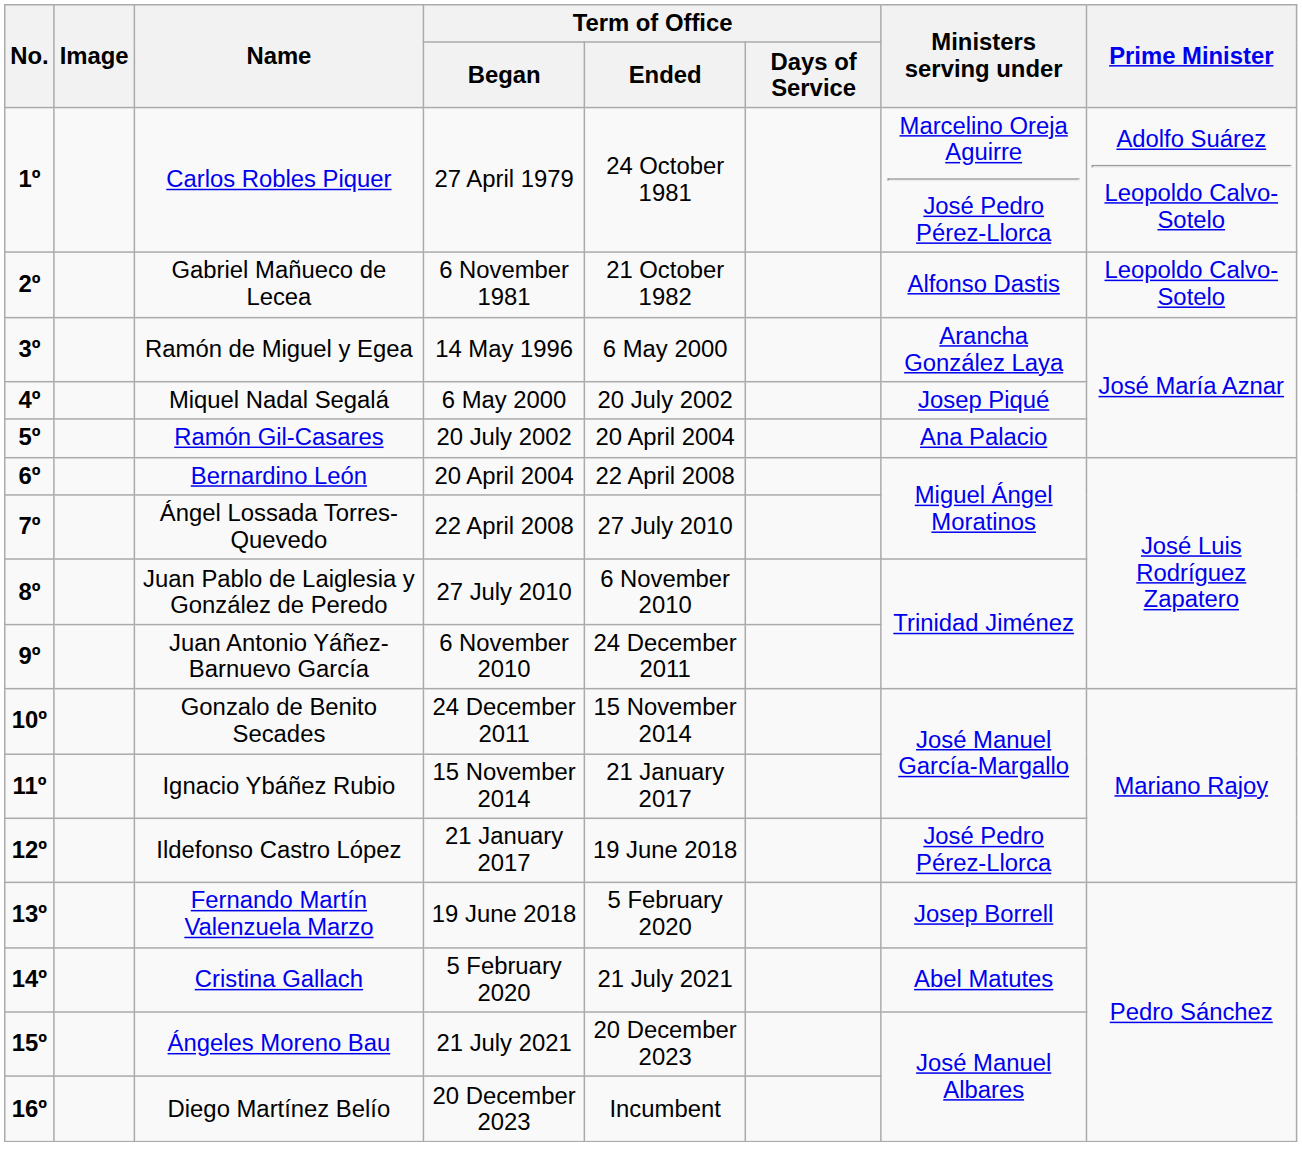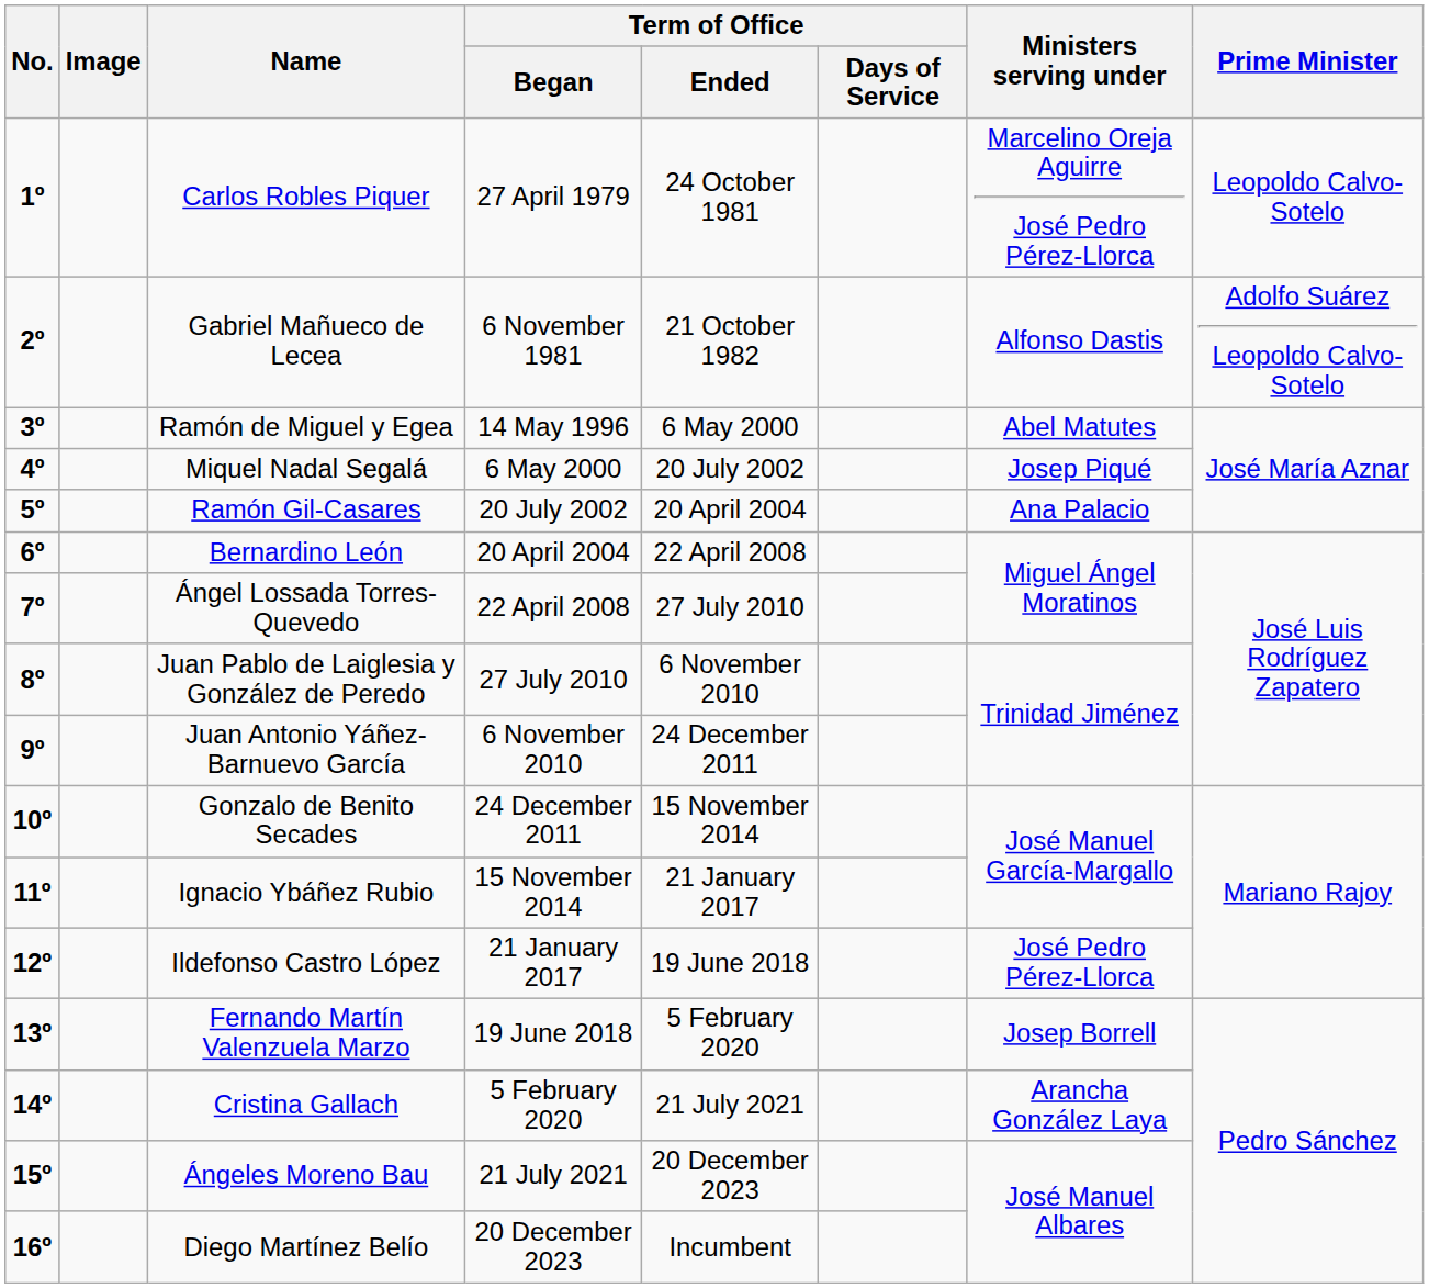Carlos Robles Piquer | Prime Minister: Adolfo Suárez Leopoldo Calvo-Sotelo -> Leopoldo Calvo-Sotelo
Gabriel Mañueco de Lecea | Prime Minister: Leopoldo Calvo-Sotelo -> Adolfo Suárez Leopoldo Calvo-Sotelo
Ramón de Miguel y Egea | Ministers serving under: Arancha González Laya -> Abel Matutes
Cristina Gallach | Ministers serving under: Abel Matutes -> Arancha González Laya
